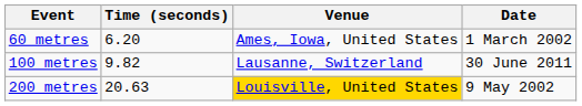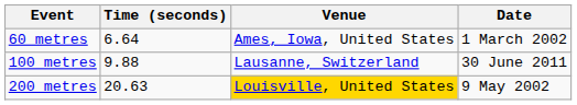60 metres | Time (seconds): 6.20 -> 6.64
100 metres | Time (seconds): 9.82 -> 9.88
